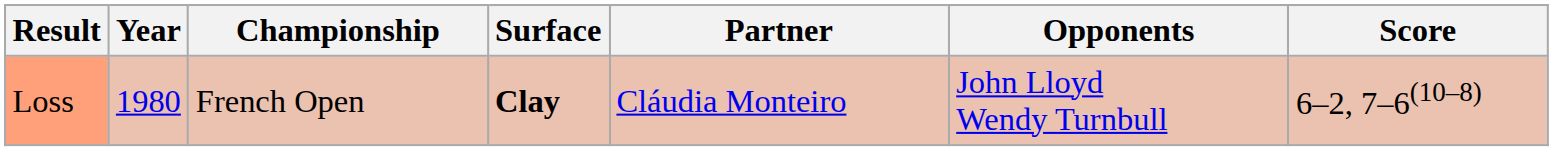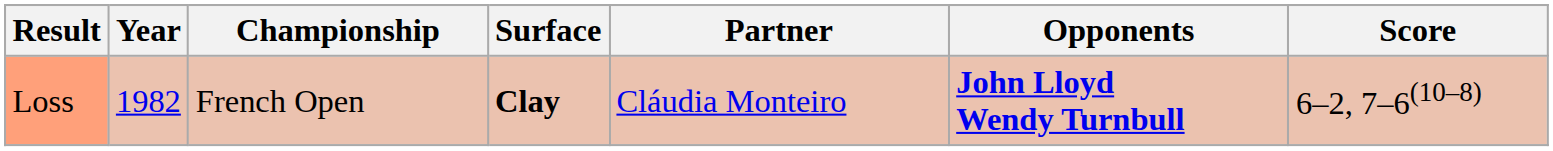Loss | Year: 1980 -> 1982
Loss | Opponents: normal -> bold
